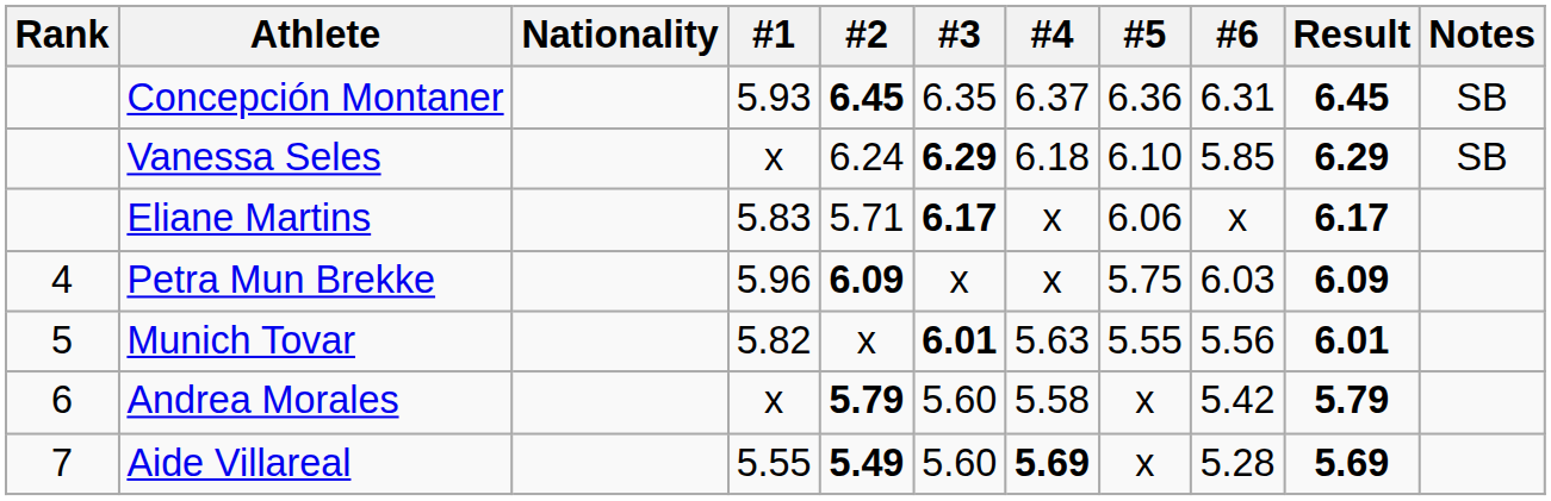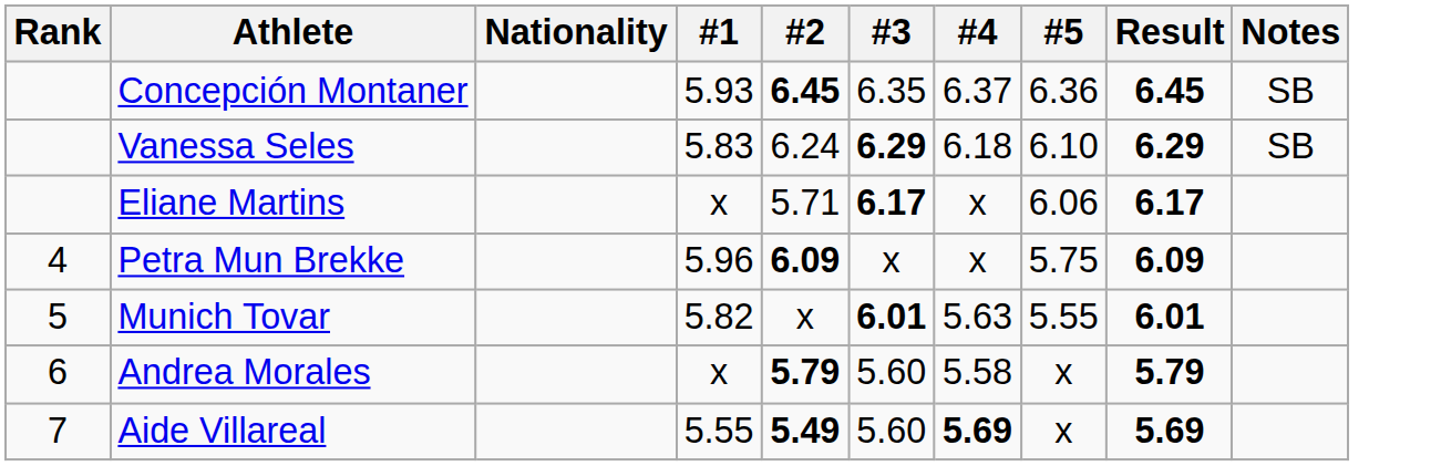- column: #6 | 6.31 | 5.85 | x | 6.03 | 5.56 | 5.42 | 5.28
Vanessa Seles | #1: x -> 5.83
Eliane Martins | #1: 5.83 -> x
